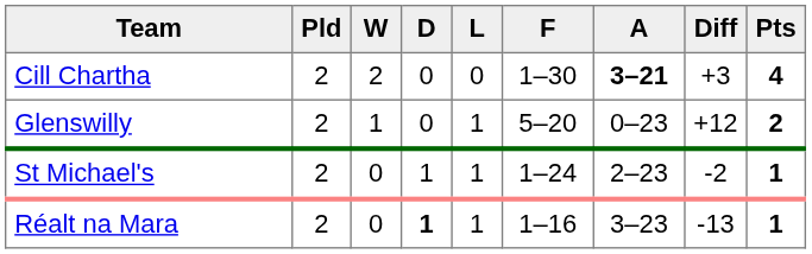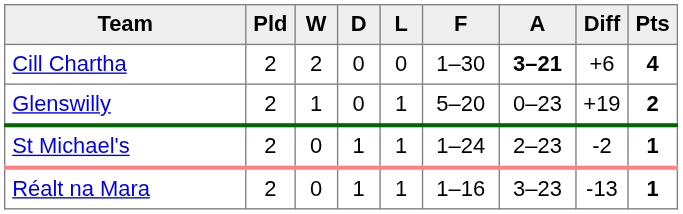Cill Chartha | Diff: +3 -> +6
Glenswilly | Diff: +12 -> +19
Réalt na Mara | D: bold -> normal
